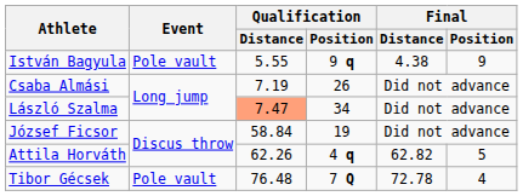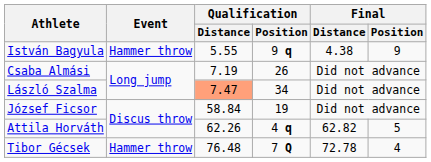István Bagyula | Event: Pole vault -> Hammer throw
Tibor Gécsek | Event: Pole vault -> Hammer throw
